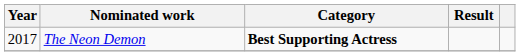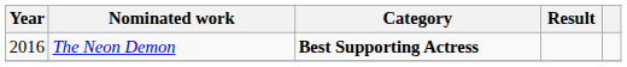The Neon Demon | Year: 2017 -> 2016
